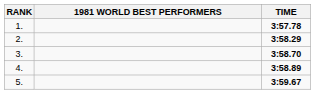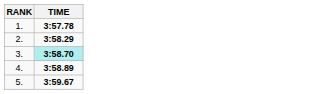- column: 1981 WORLD BEST PERFORMERS
3. | TIME: no background -> paleturquoise background
